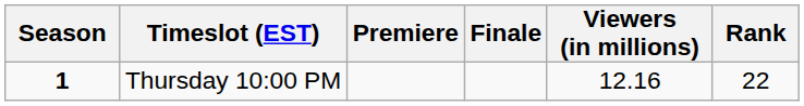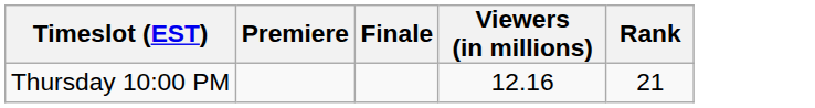- column: Season | 1
Thursday 10:00 PM | Rank: 22 -> 21
